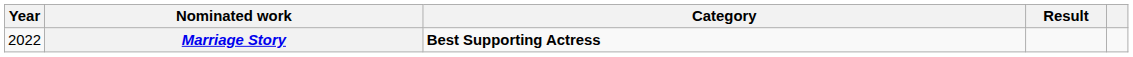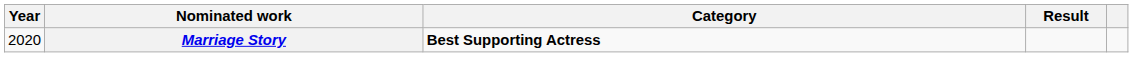Marriage Story | Year: 2022 -> 2020
